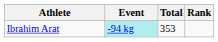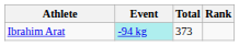Ibrahim Arat | Total: 353 -> 373
